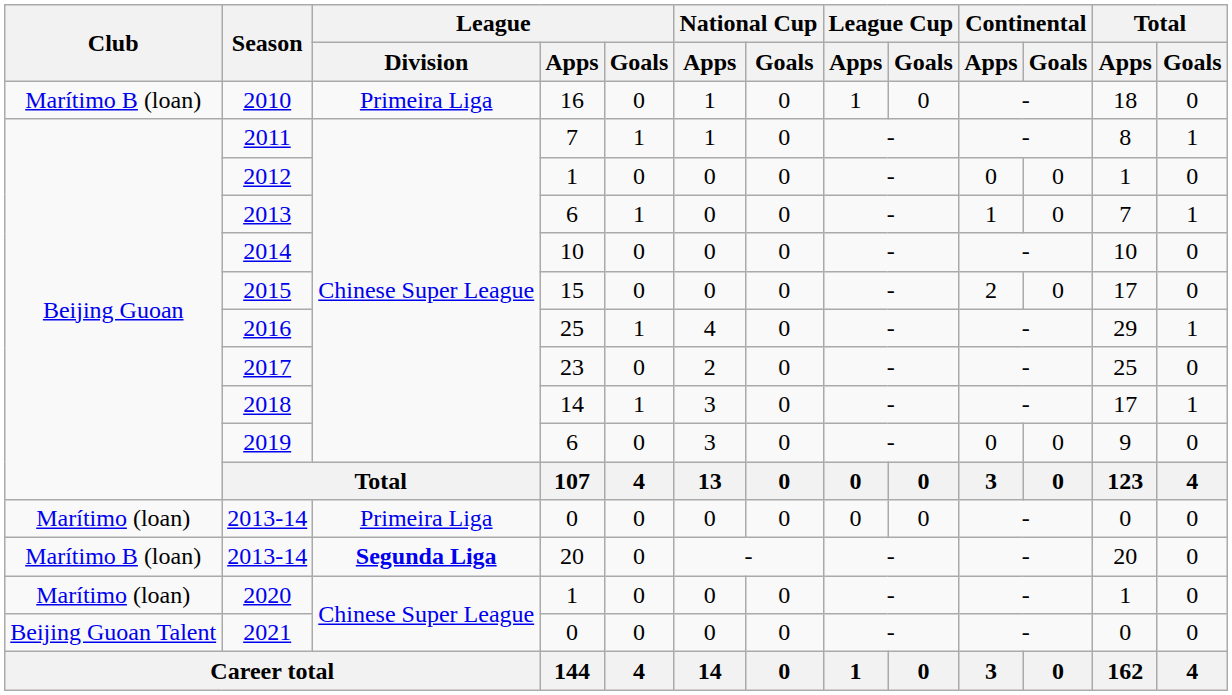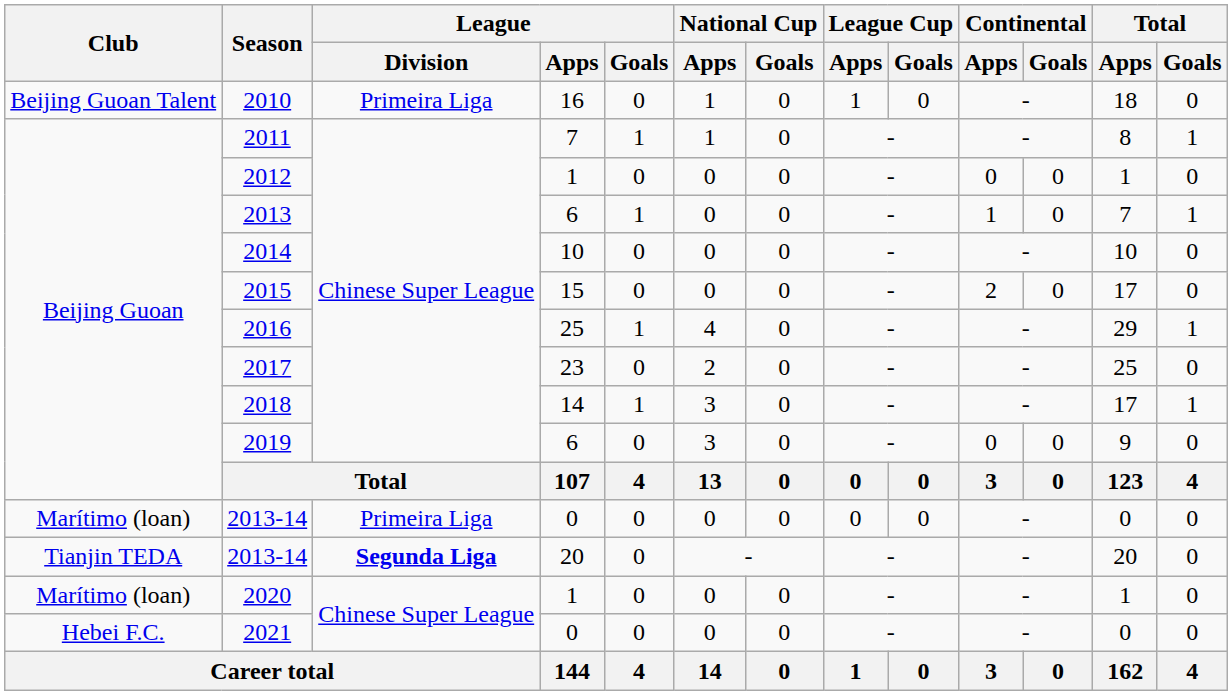2010 | Club: Marítimo B (loan) -> Beijing Guoan Talent
2013-14 / 20 | Club: Marítimo B (loan) -> Tianjin TEDA
2021 | Club: Beijing Guoan Talent -> Hebei F.C.
